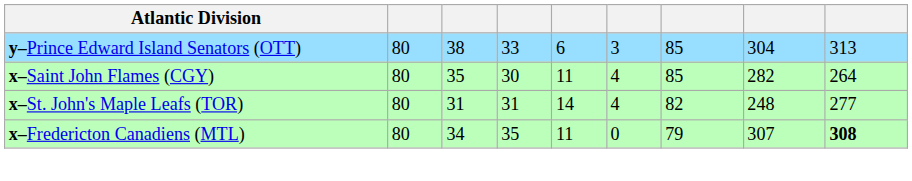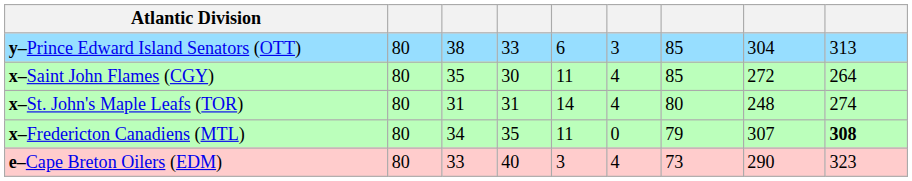x–Saint John Flames (CGY) | column 8: 282 -> 272
x–St. John's Maple Leafs (TOR) | column 7: 82 -> 80
x–St. John's Maple Leafs (TOR) | column 9: 277 -> 274
+ row: e–Cape Breton Oilers (EDM) | 80 | 33 | 40 | 3 | 4 | 73 | 290 | 323
